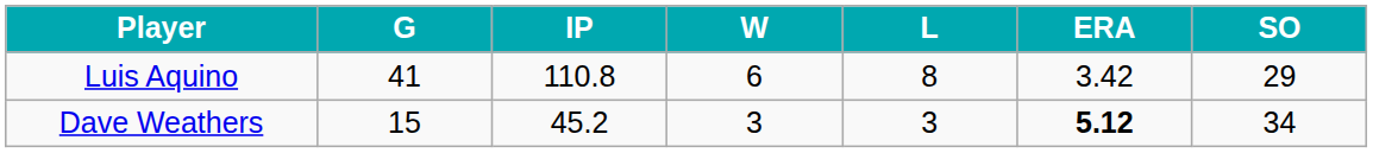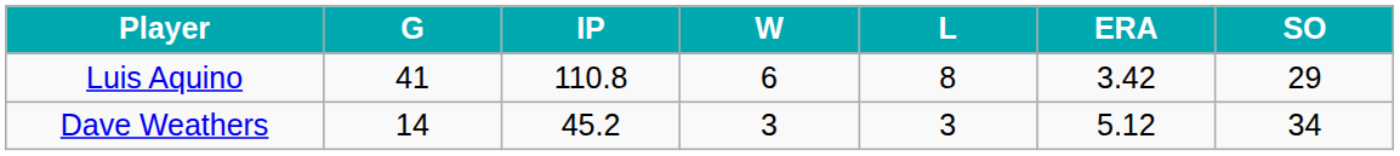Dave Weathers | G: 15 -> 14
Dave Weathers | ERA: bold -> normal
